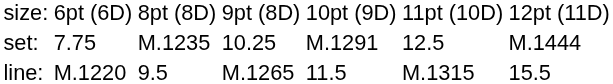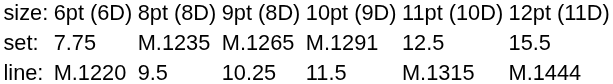set: | column 4: 10.25 -> M.1265
set: | column 7: M.1444 -> 15.5
line: | column 4: M.1265 -> 10.25
line: | column 7: 15.5 -> M.1444
